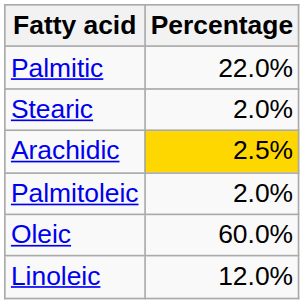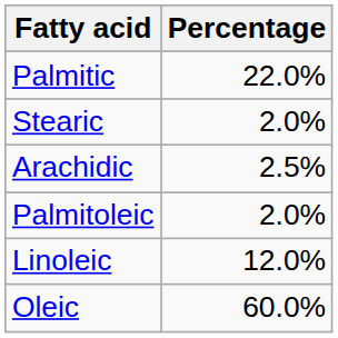Arachidic | Percentage: gold background -> no background
rows swapped: Oleic <-> Linoleic
